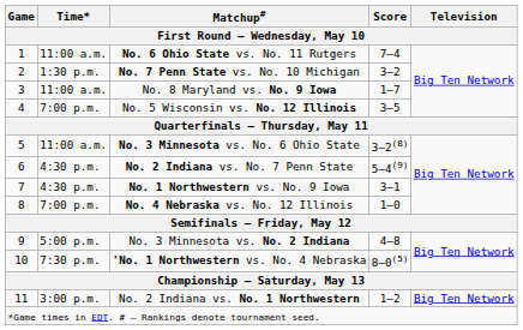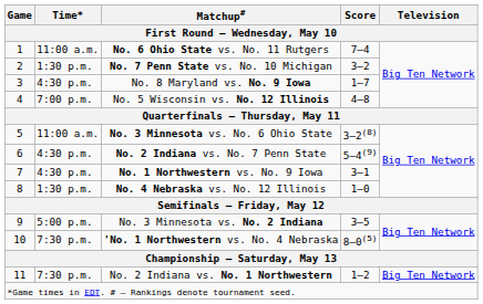No. 8 Maryland vs. No. 9 Iowa | Time*: 11:00 a.m. -> 4:30 p.m.
No. 5 Wisconsin vs. No. 12 Illinois | Score: 3–5 -> 4–8
No. 4 Nebraska vs. No. 12 Illinois | Time*: 7:00 p.m. -> 1:30 p.m.
No. 3 Minnesota vs. No. 2 Indiana | Score: 4–8 -> 3–5
No. 2 Indiana vs. No. 1 Northwestern | Time*: 3:00 p.m. -> 7:30 p.m.
